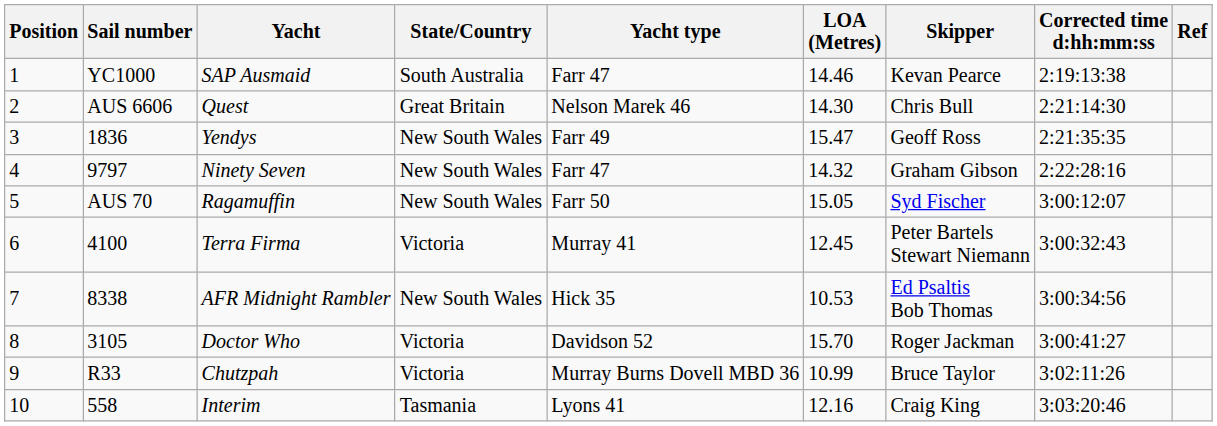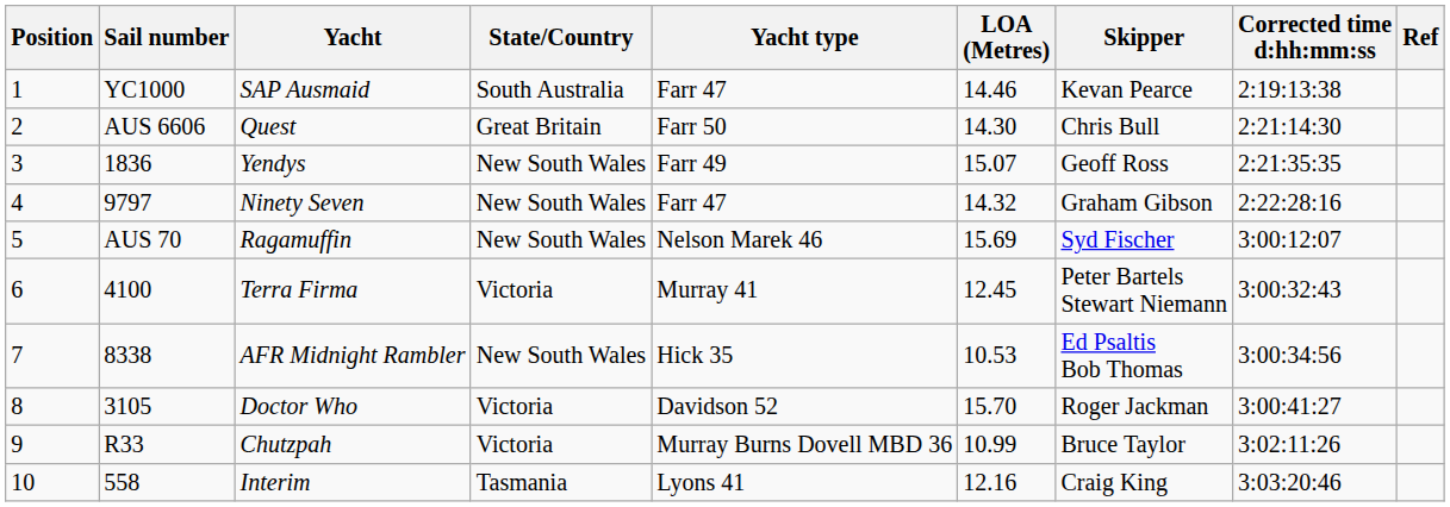Quest | Yacht type: Nelson Marek 46 -> Farr 50
Yendys | LOA (Metres): 15.47 -> 15.07
Ragamuffin | Yacht type: Farr 50 -> Nelson Marek 46
Ragamuffin | LOA (Metres): 15.05 -> 15.69
